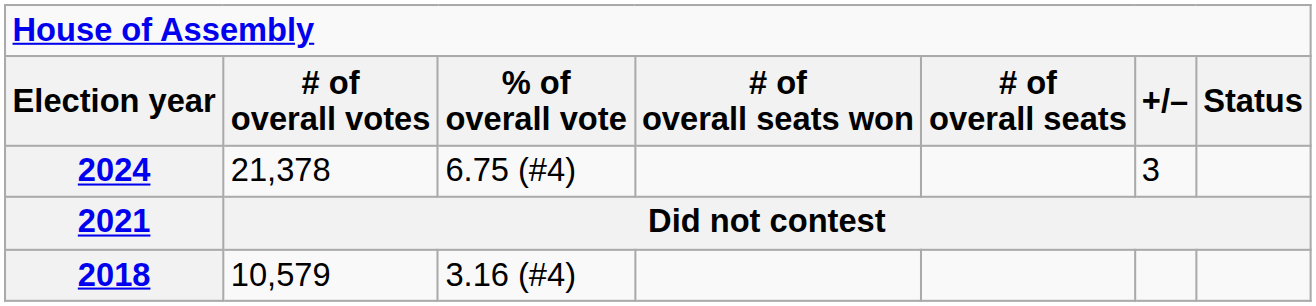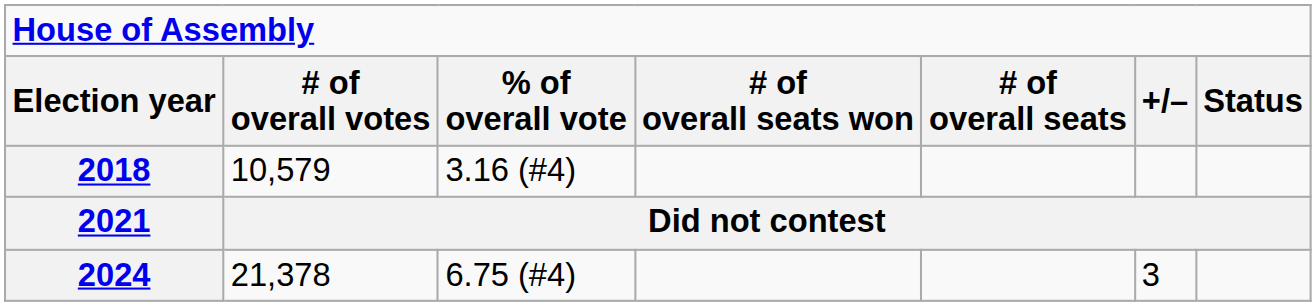rows swapped: 2018 <-> 2024
